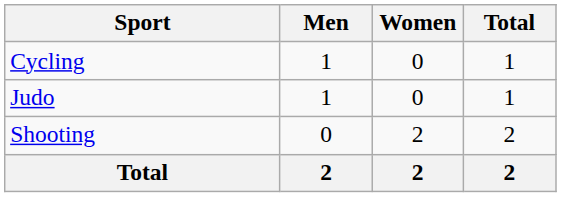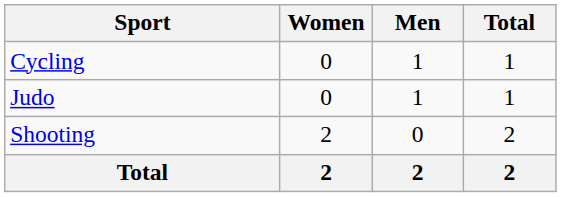columns swapped: Men <-> Women
